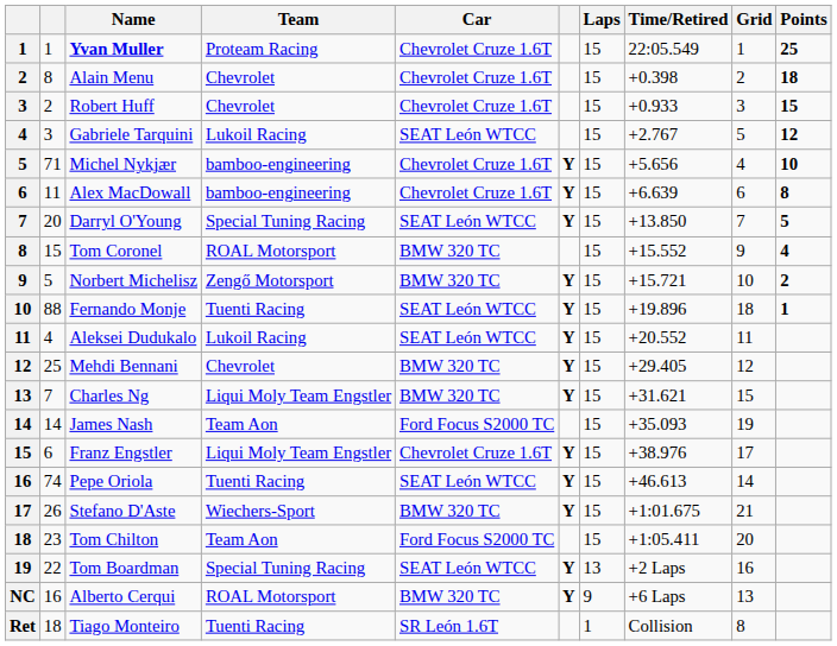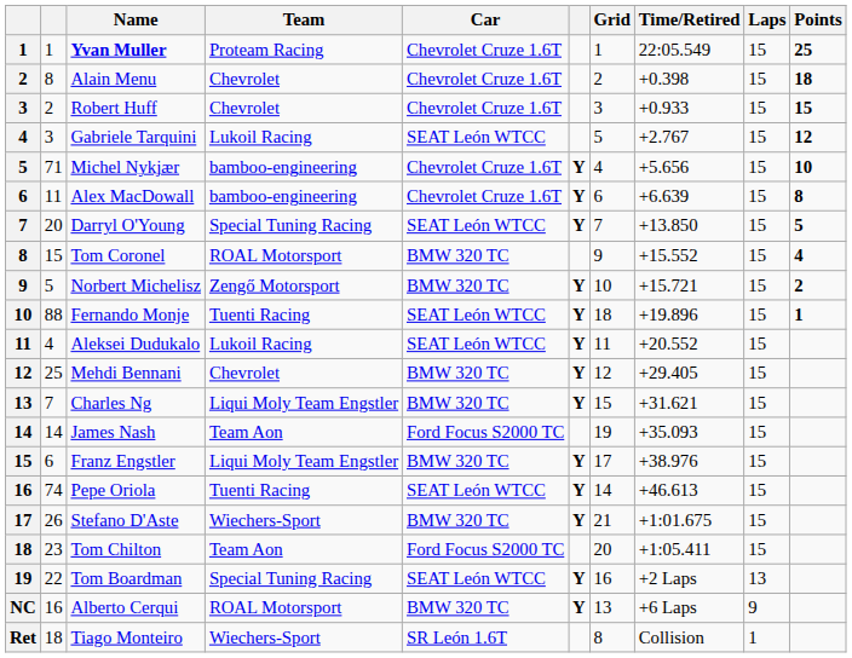columns swapped: Laps <-> Grid
Franz Engstler | Car: Chevrolet Cruze 1.6T -> BMW 320 TC
Tiago Monteiro | Team: Tuenti Racing -> Wiechers-Sport
